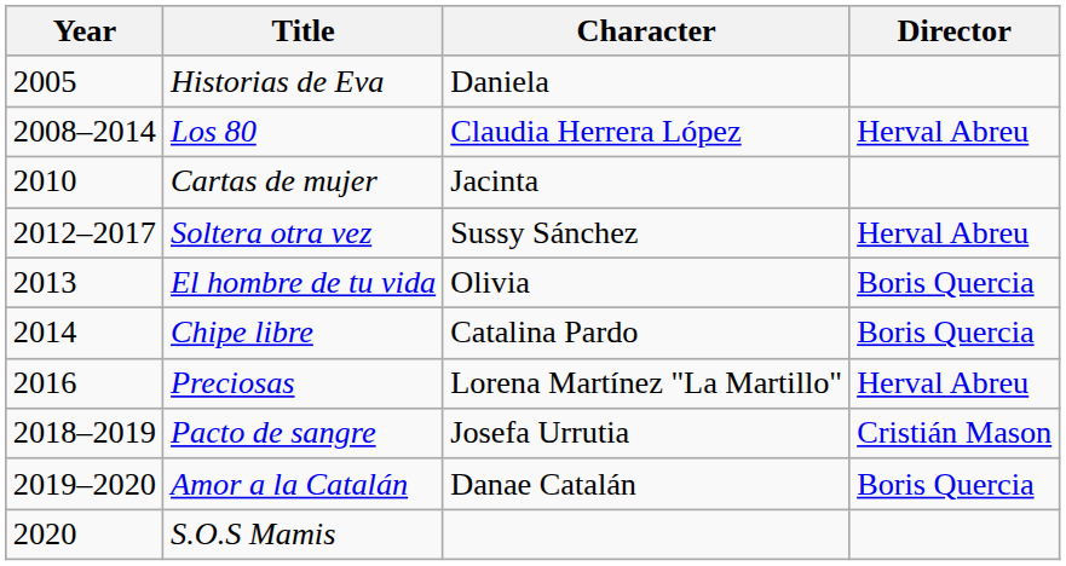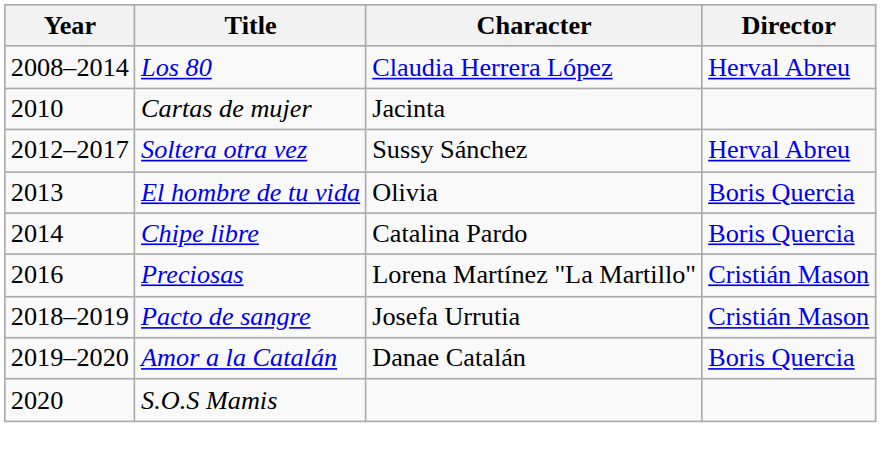- row: 2005 | Historias de Eva | Daniela
Preciosas | Director: Herval Abreu -> Cristián Mason
